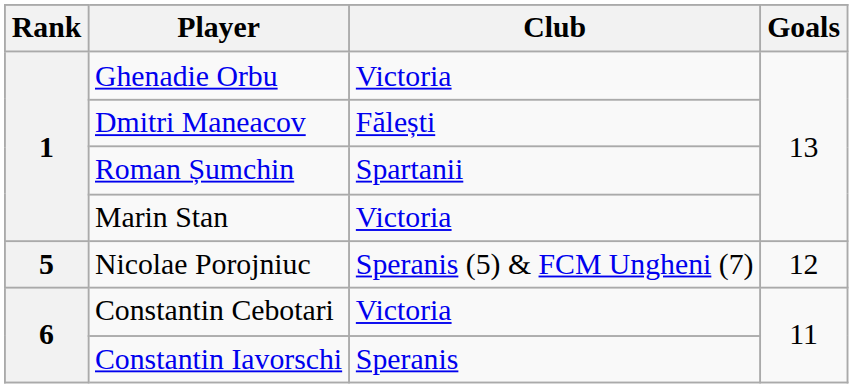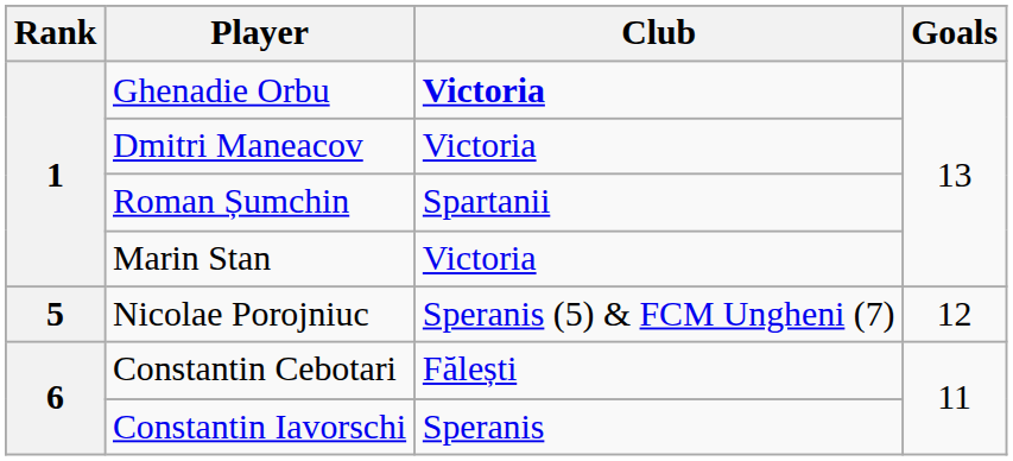Ghenadie Orbu | Club: normal -> bold
Dmitri Maneacov | Club: Fălești -> Victoria
Constantin Cebotari | Club: Victoria -> Fălești
